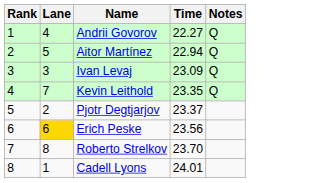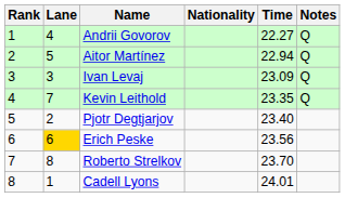+ column: Nationality
Pjotr Degtjarjov | Time: 23.37 -> 23.40
